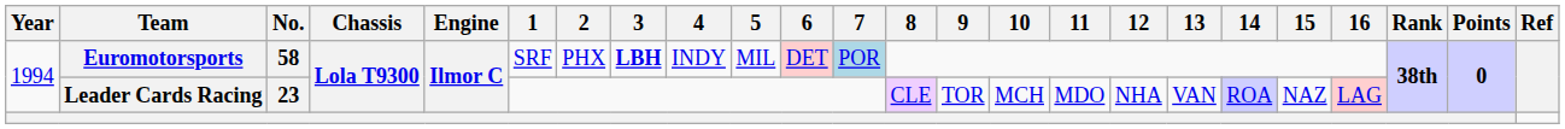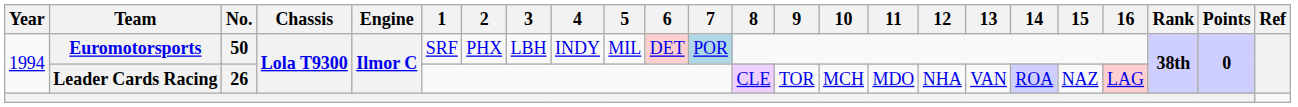Euromotorsports | No.: 58 -> 50
Euromotorsports | 3: bold -> normal
Leader Cards Racing | No.: 23 -> 26
